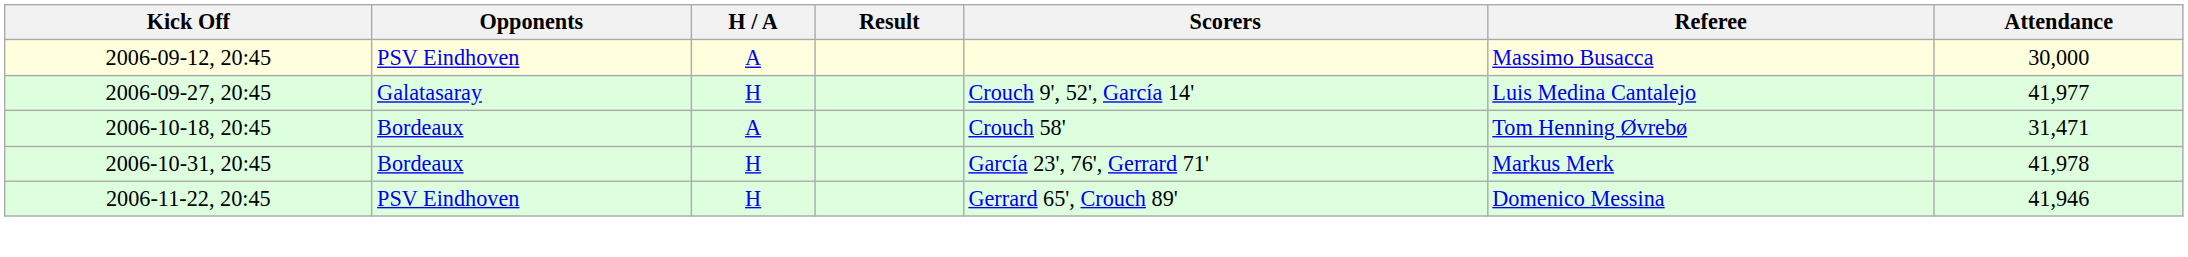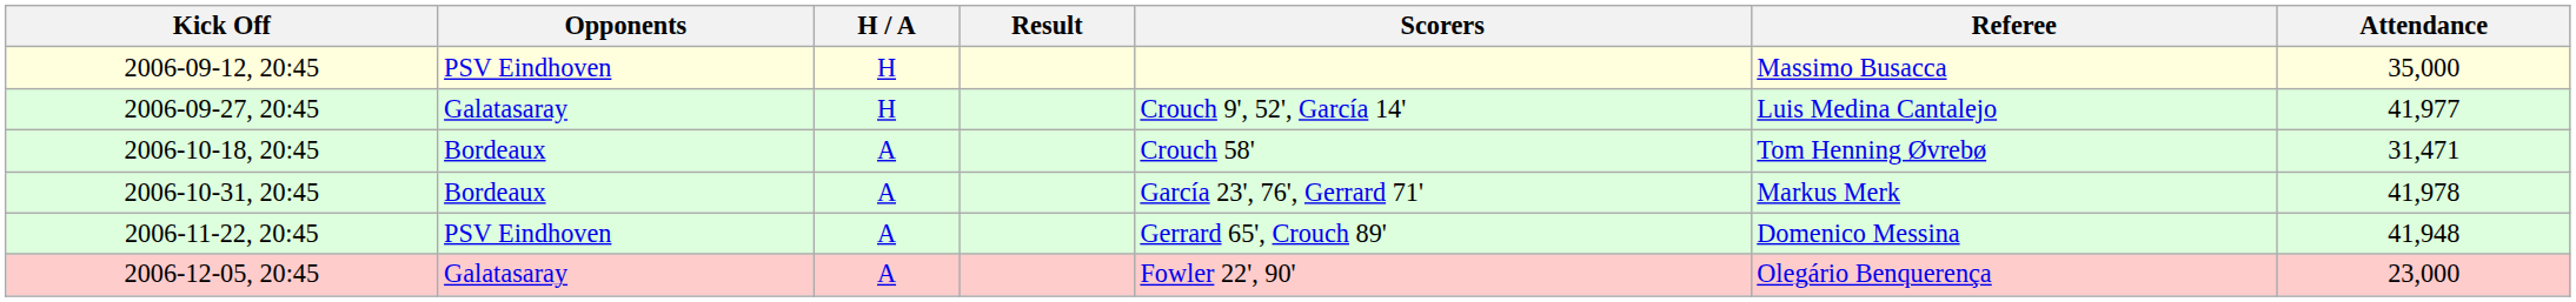2006-09-12, 20:45 | H / A: A -> H
2006-09-12, 20:45 | Attendance: 30,000 -> 35,000
2006-10-31, 20:45 | H / A: H -> A
2006-11-22, 20:45 | H / A: H -> A
2006-11-22, 20:45 | Attendance: 41,946 -> 41,948
+ row: 2006-12-05, 20:45 | Galatasaray | A | Fowler 22', 90' | Olegário Benquerença | 23,000
